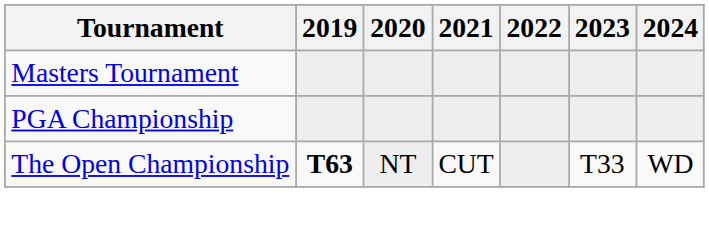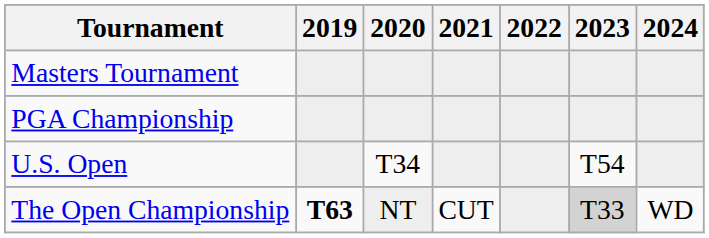+ row: U.S. Open | T34 | T54
The Open Championship | 2023: no background -> lightgrey background
